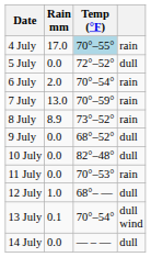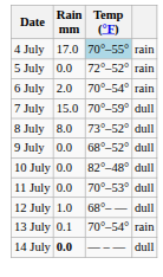5 July | column 4: dull -> rain
7 July | Rain mm: 13.0 -> 15.0
7 July | column 4: rain -> dull
8 July | Rain mm: 8.9 -> 8.0
8 July | column 4: rain -> dull
11 July | column 4: rain -> dull
13 July | column 4: dull wind -> rain
14 July | Rain mm: normal -> bold
